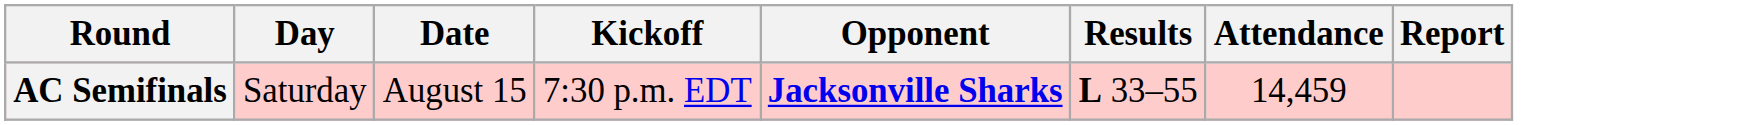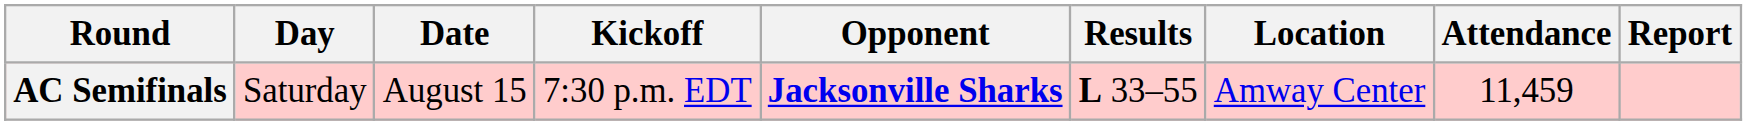+ column: Location | Amway Center
AC Semifinals | Attendance: 14,459 -> 11,459
